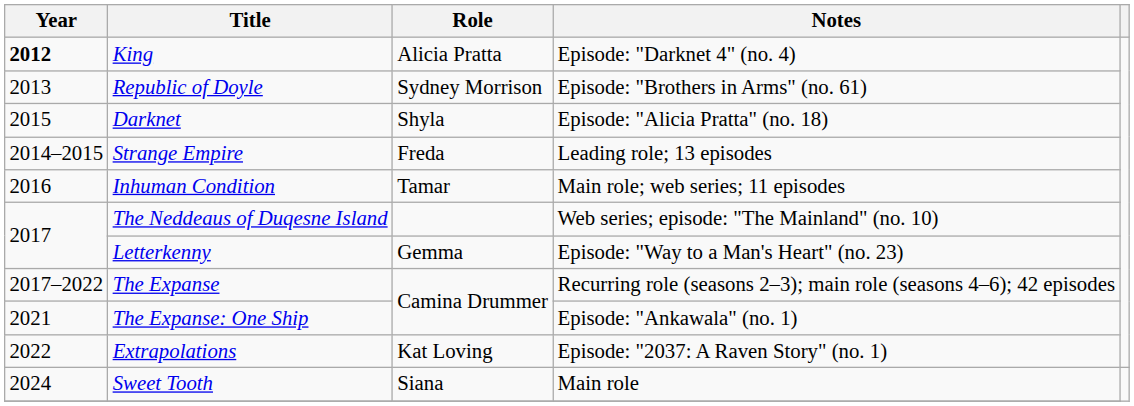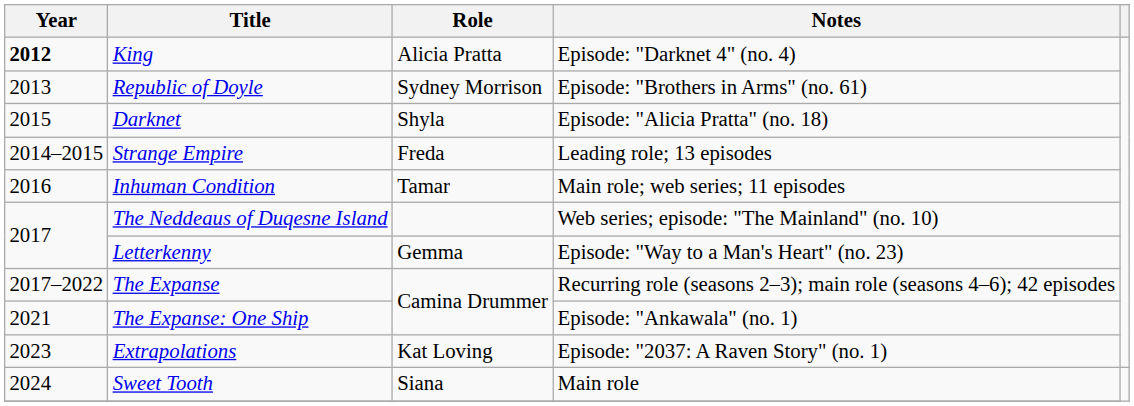Extrapolations | Year: 2022 -> 2023
